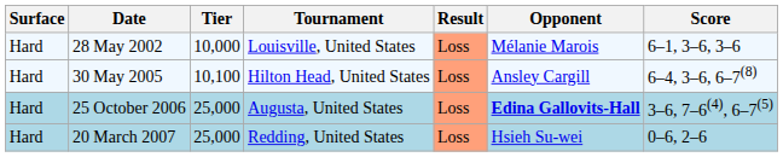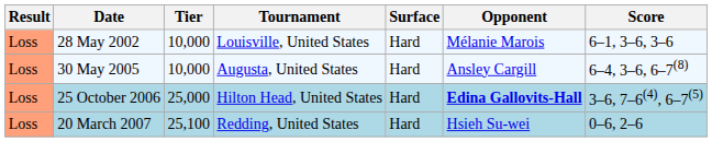columns swapped: Result <-> Surface
30 May 2005 | Tier: 10,100 -> 10,000
30 May 2005 | Tournament: Hilton Head, United States -> Augusta, United States
25 October 2006 | Tournament: Augusta, United States -> Hilton Head, United States
20 March 2007 | Tier: 25,000 -> 25,100
